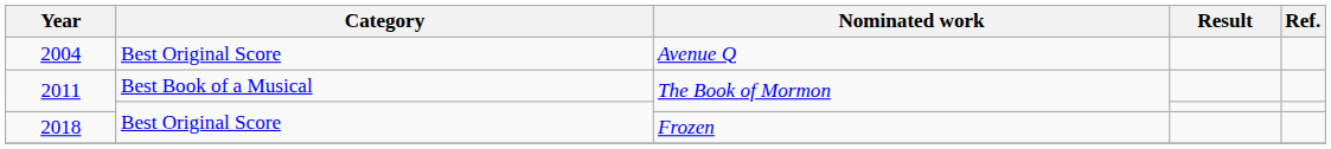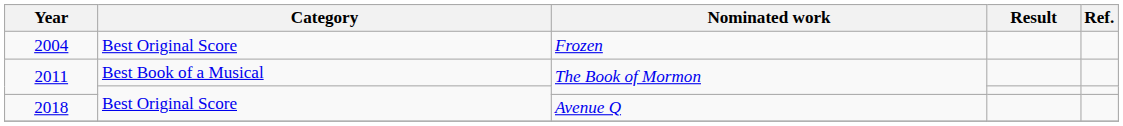2004 | Nominated work: Avenue Q -> Frozen
2018 | Nominated work: Frozen -> Avenue Q
